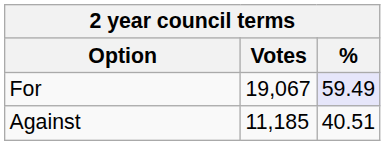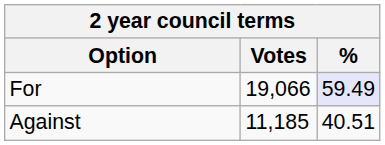For | Votes: 19,067 -> 19,066
